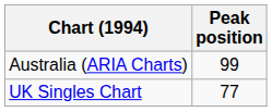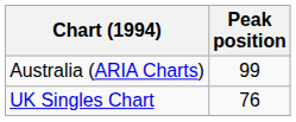UK Singles Chart | Peak position: 77 -> 76
